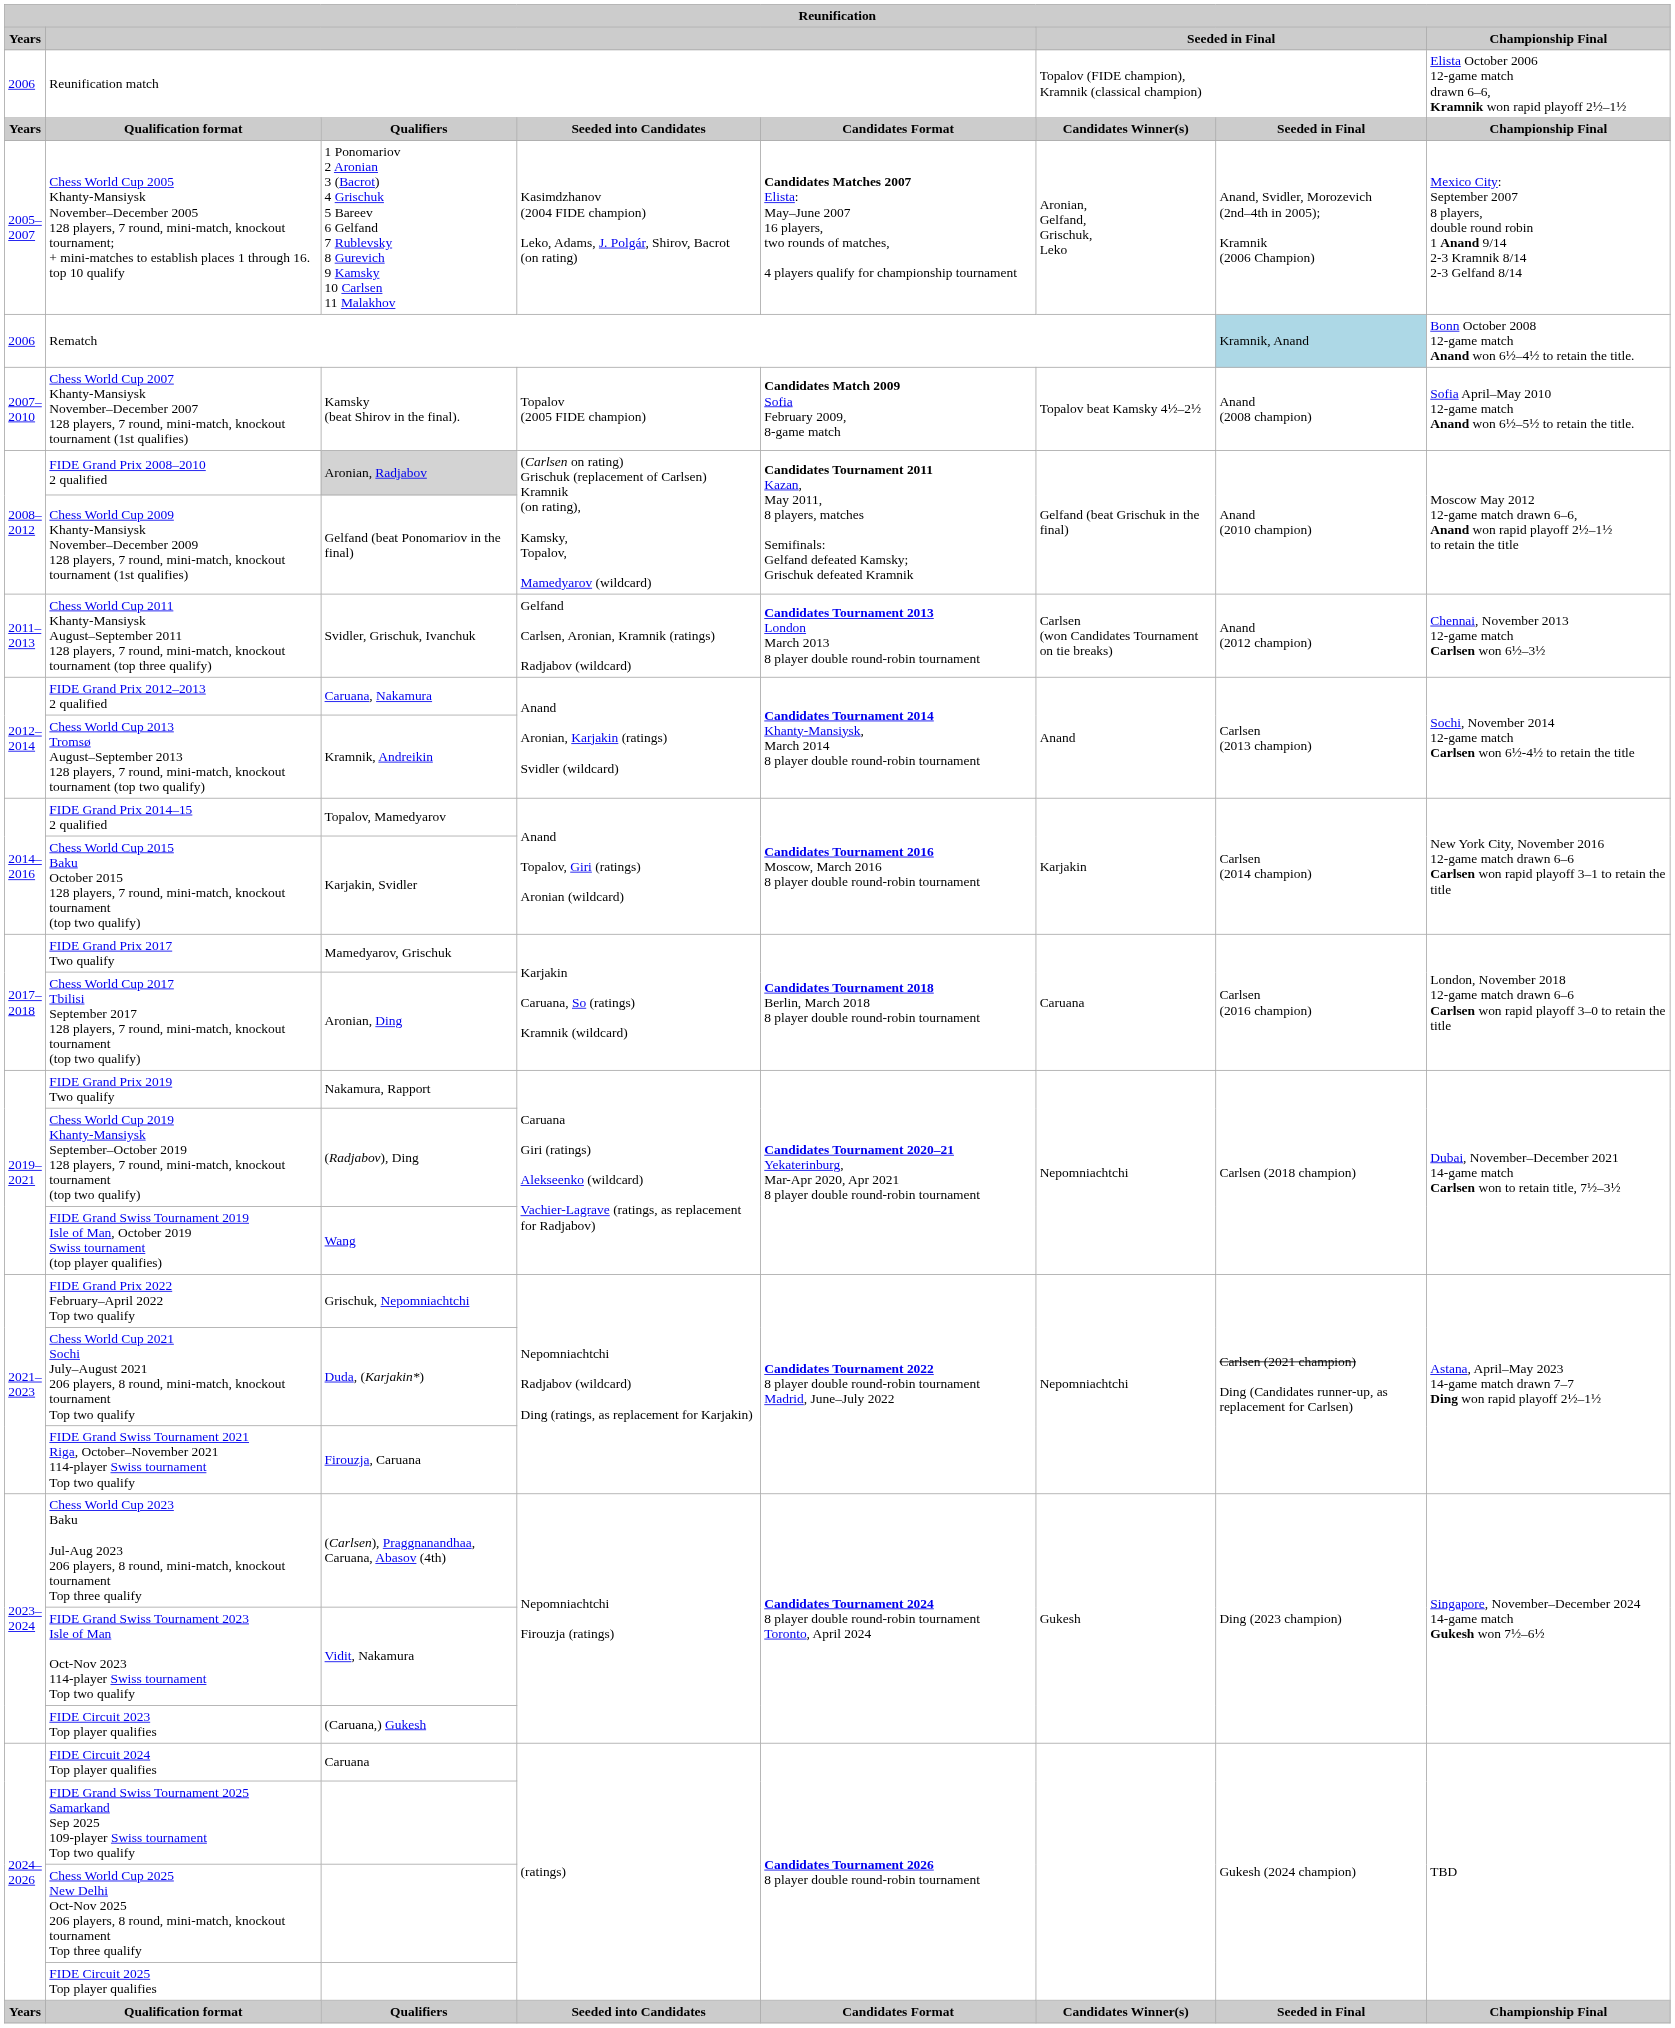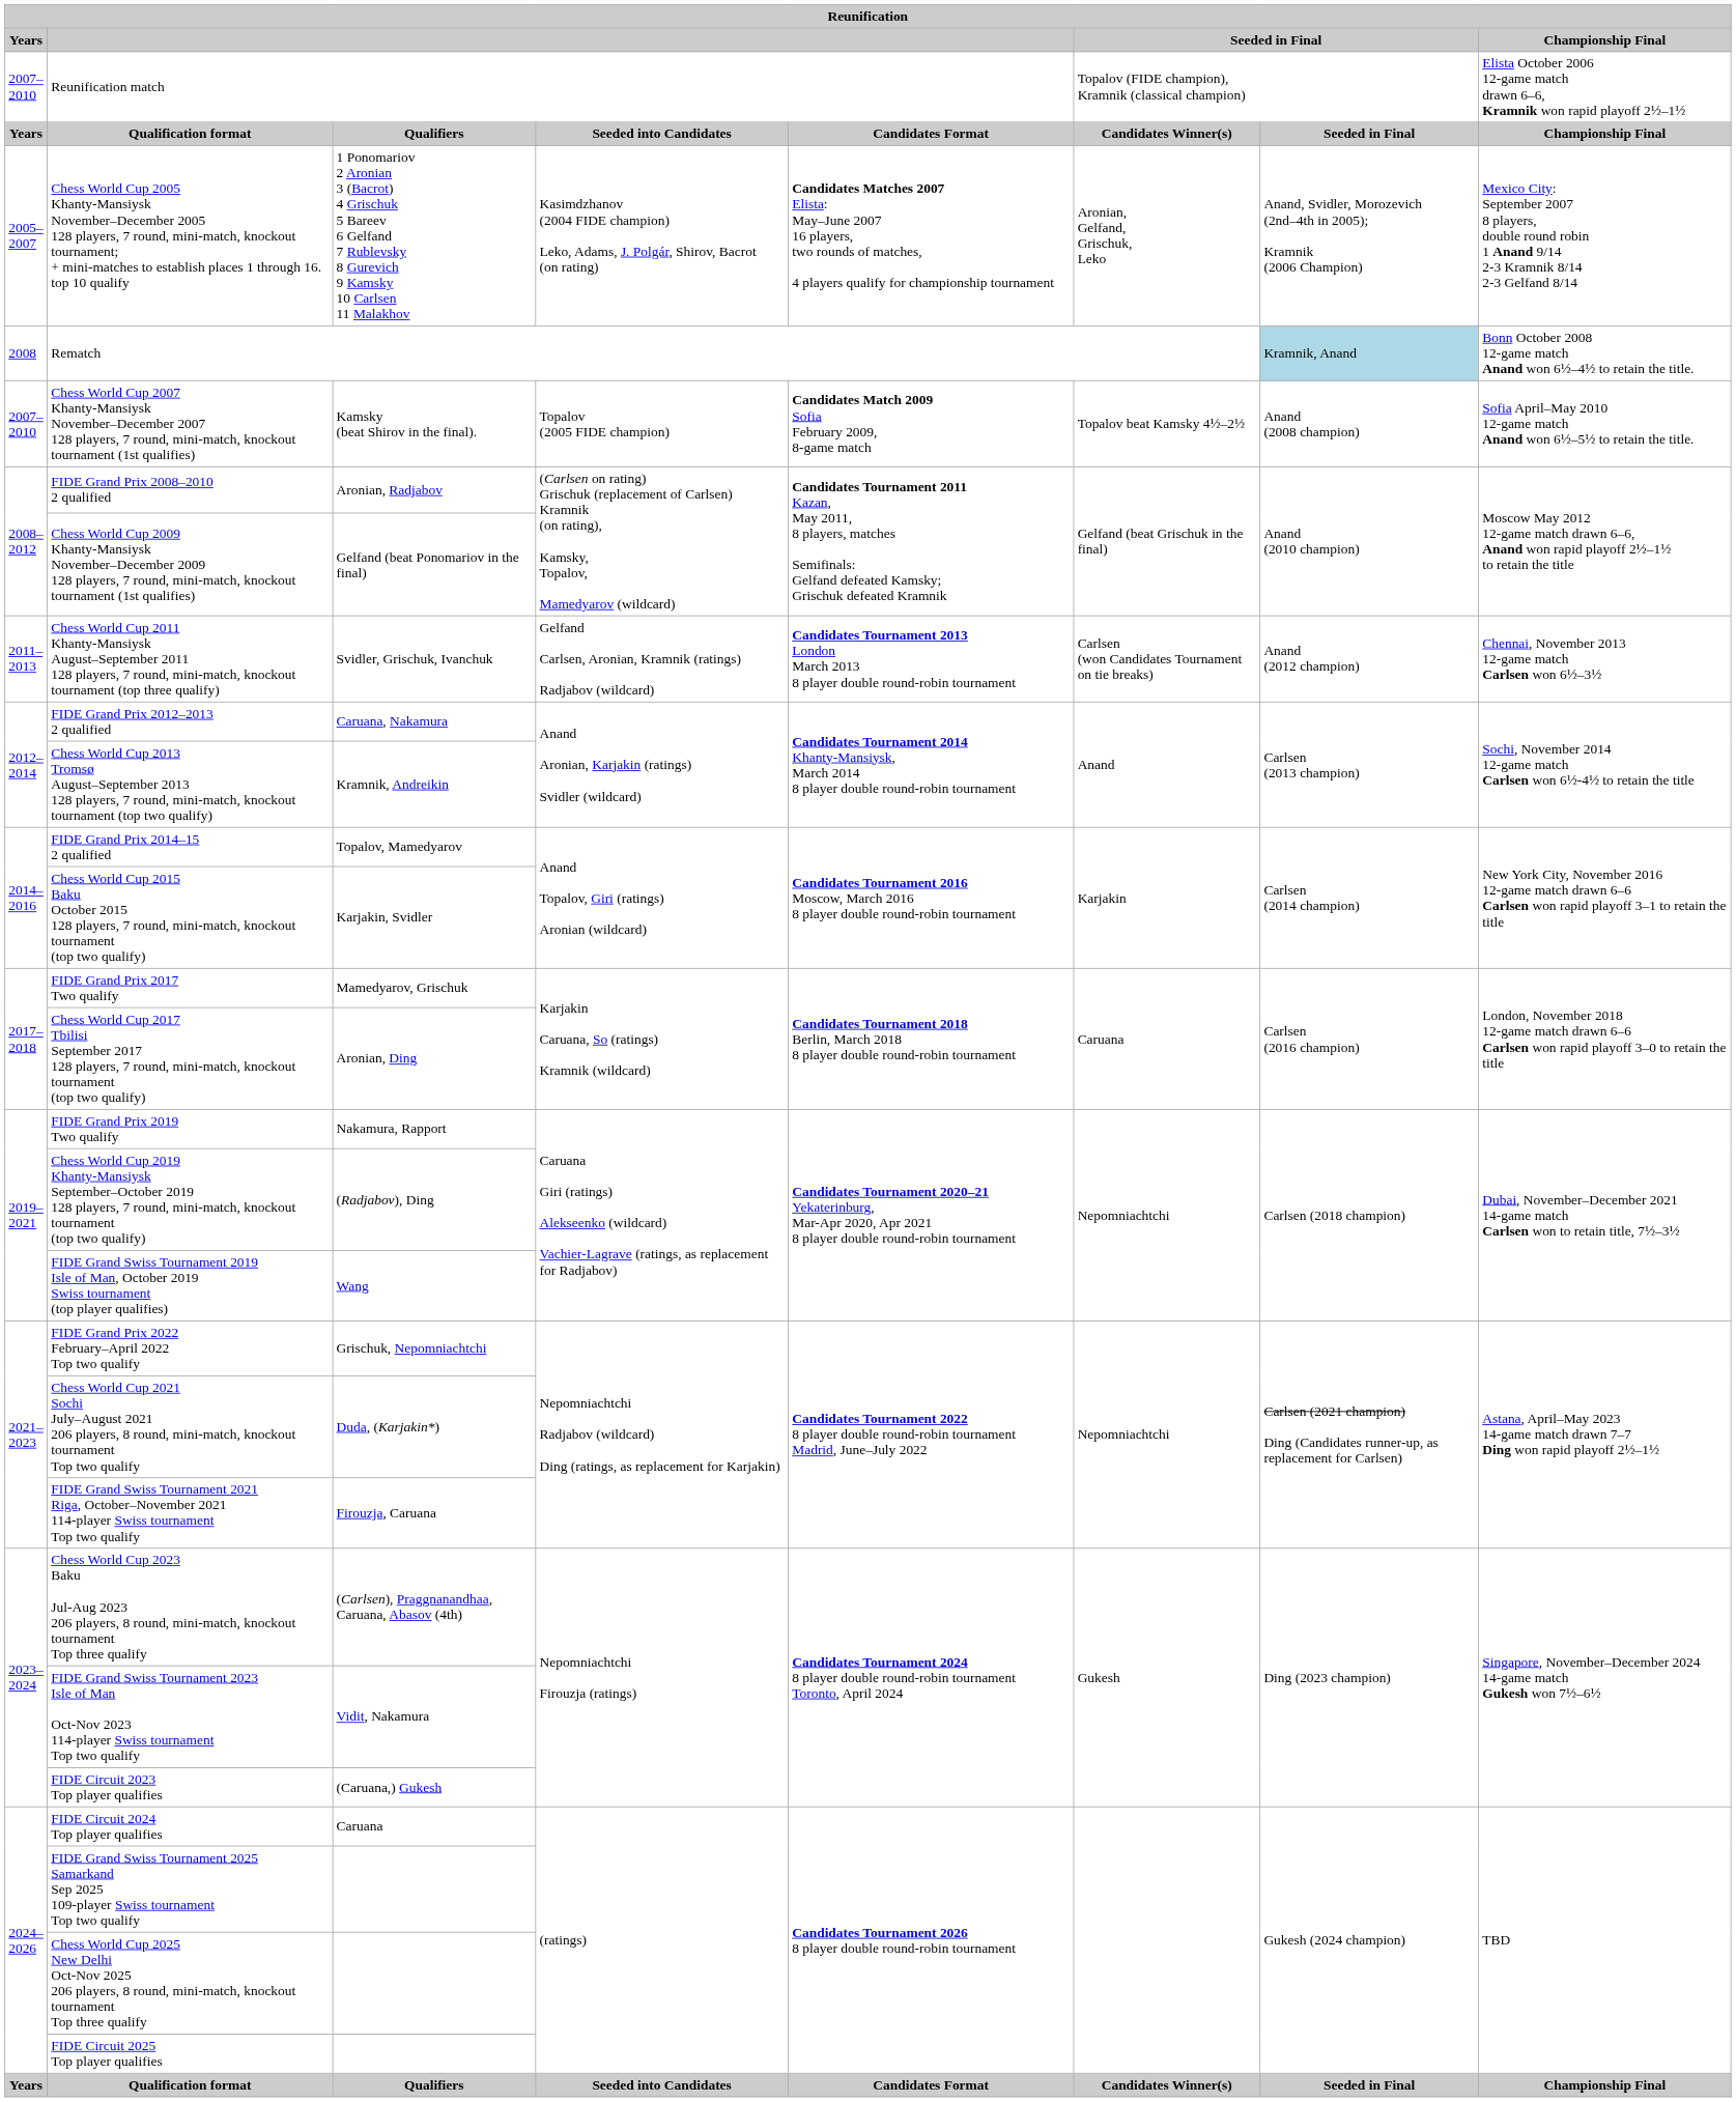Reunification match | Years: 2006 -> 2007–2010
Rematch | Years: 2006 -> 2008
FIDE Grand Prix 2008–2010 2 qualified | column 3: lightgrey background -> no background
